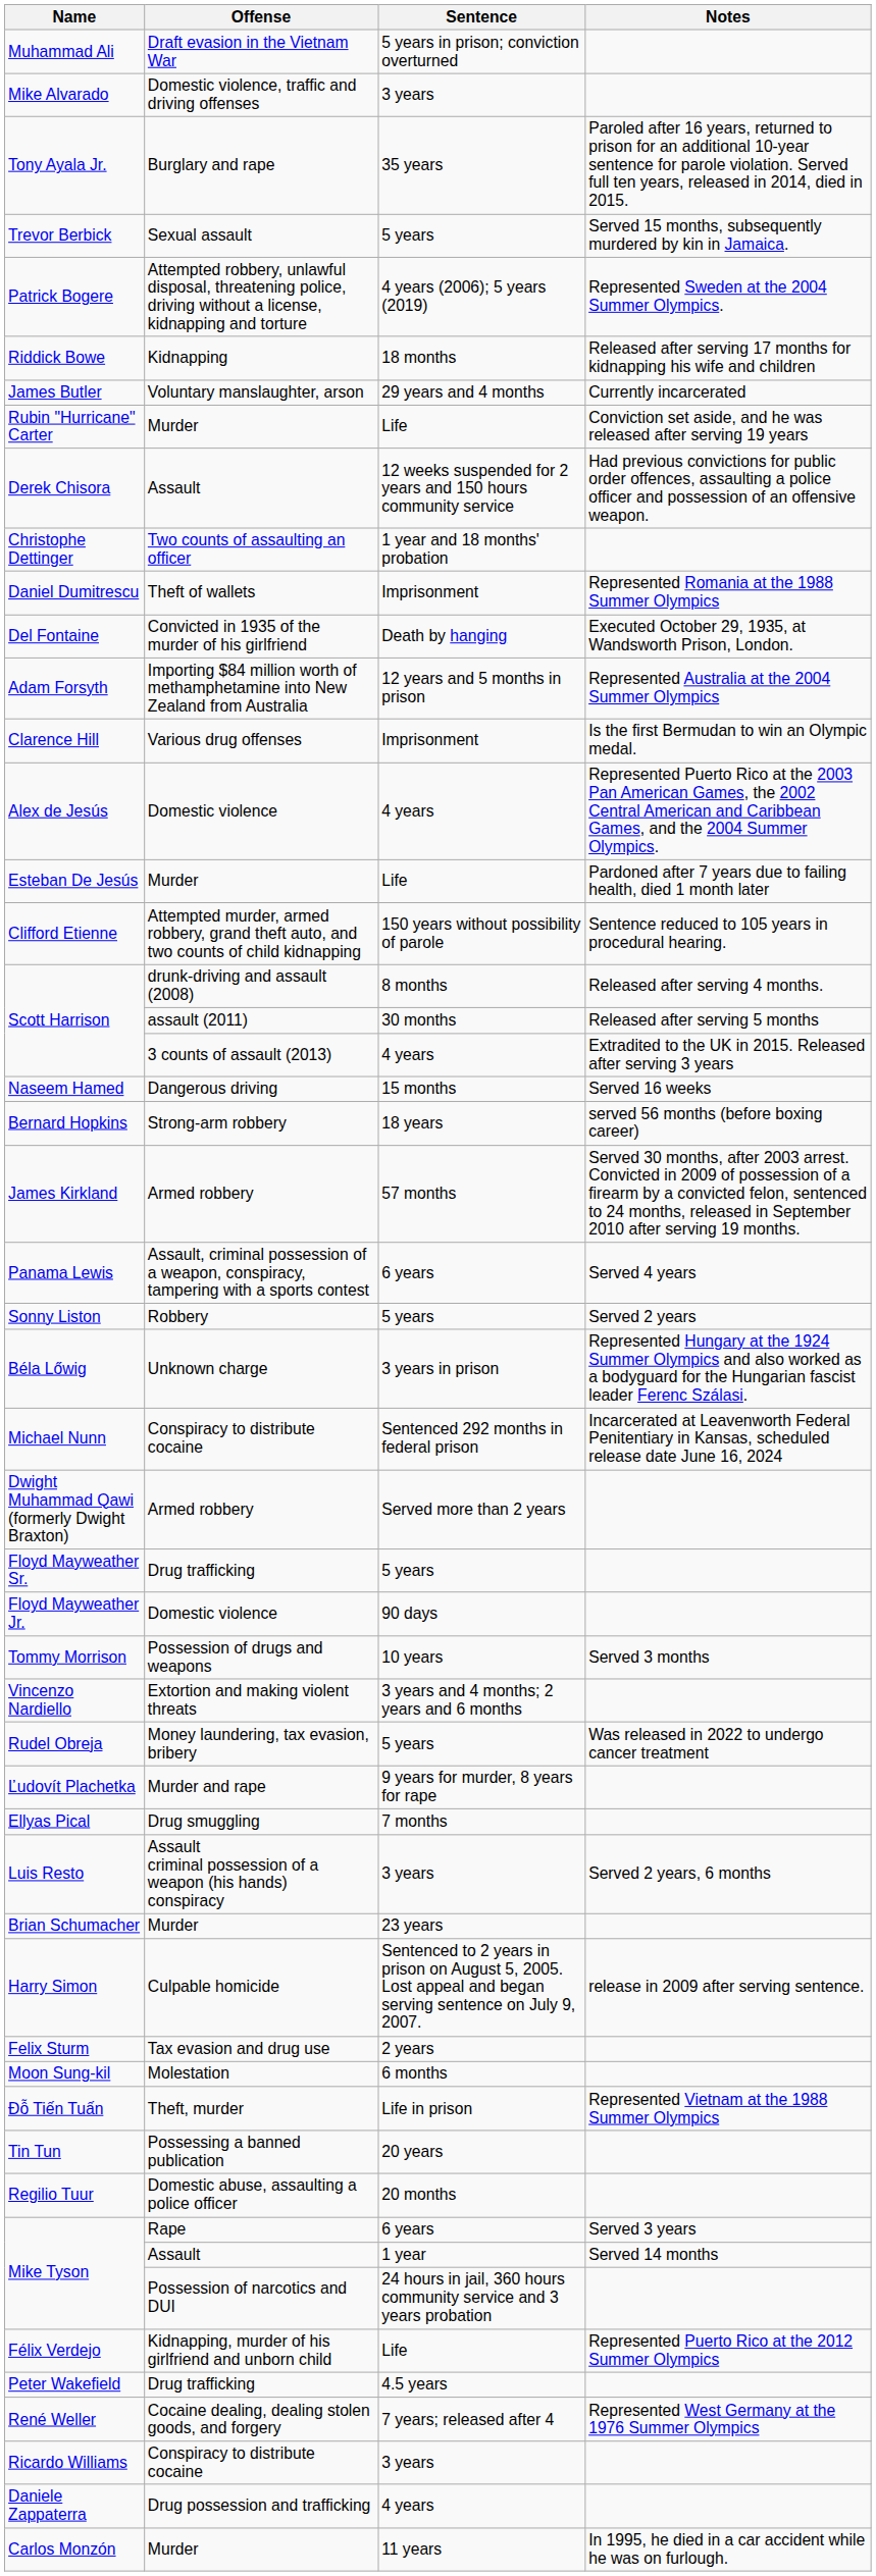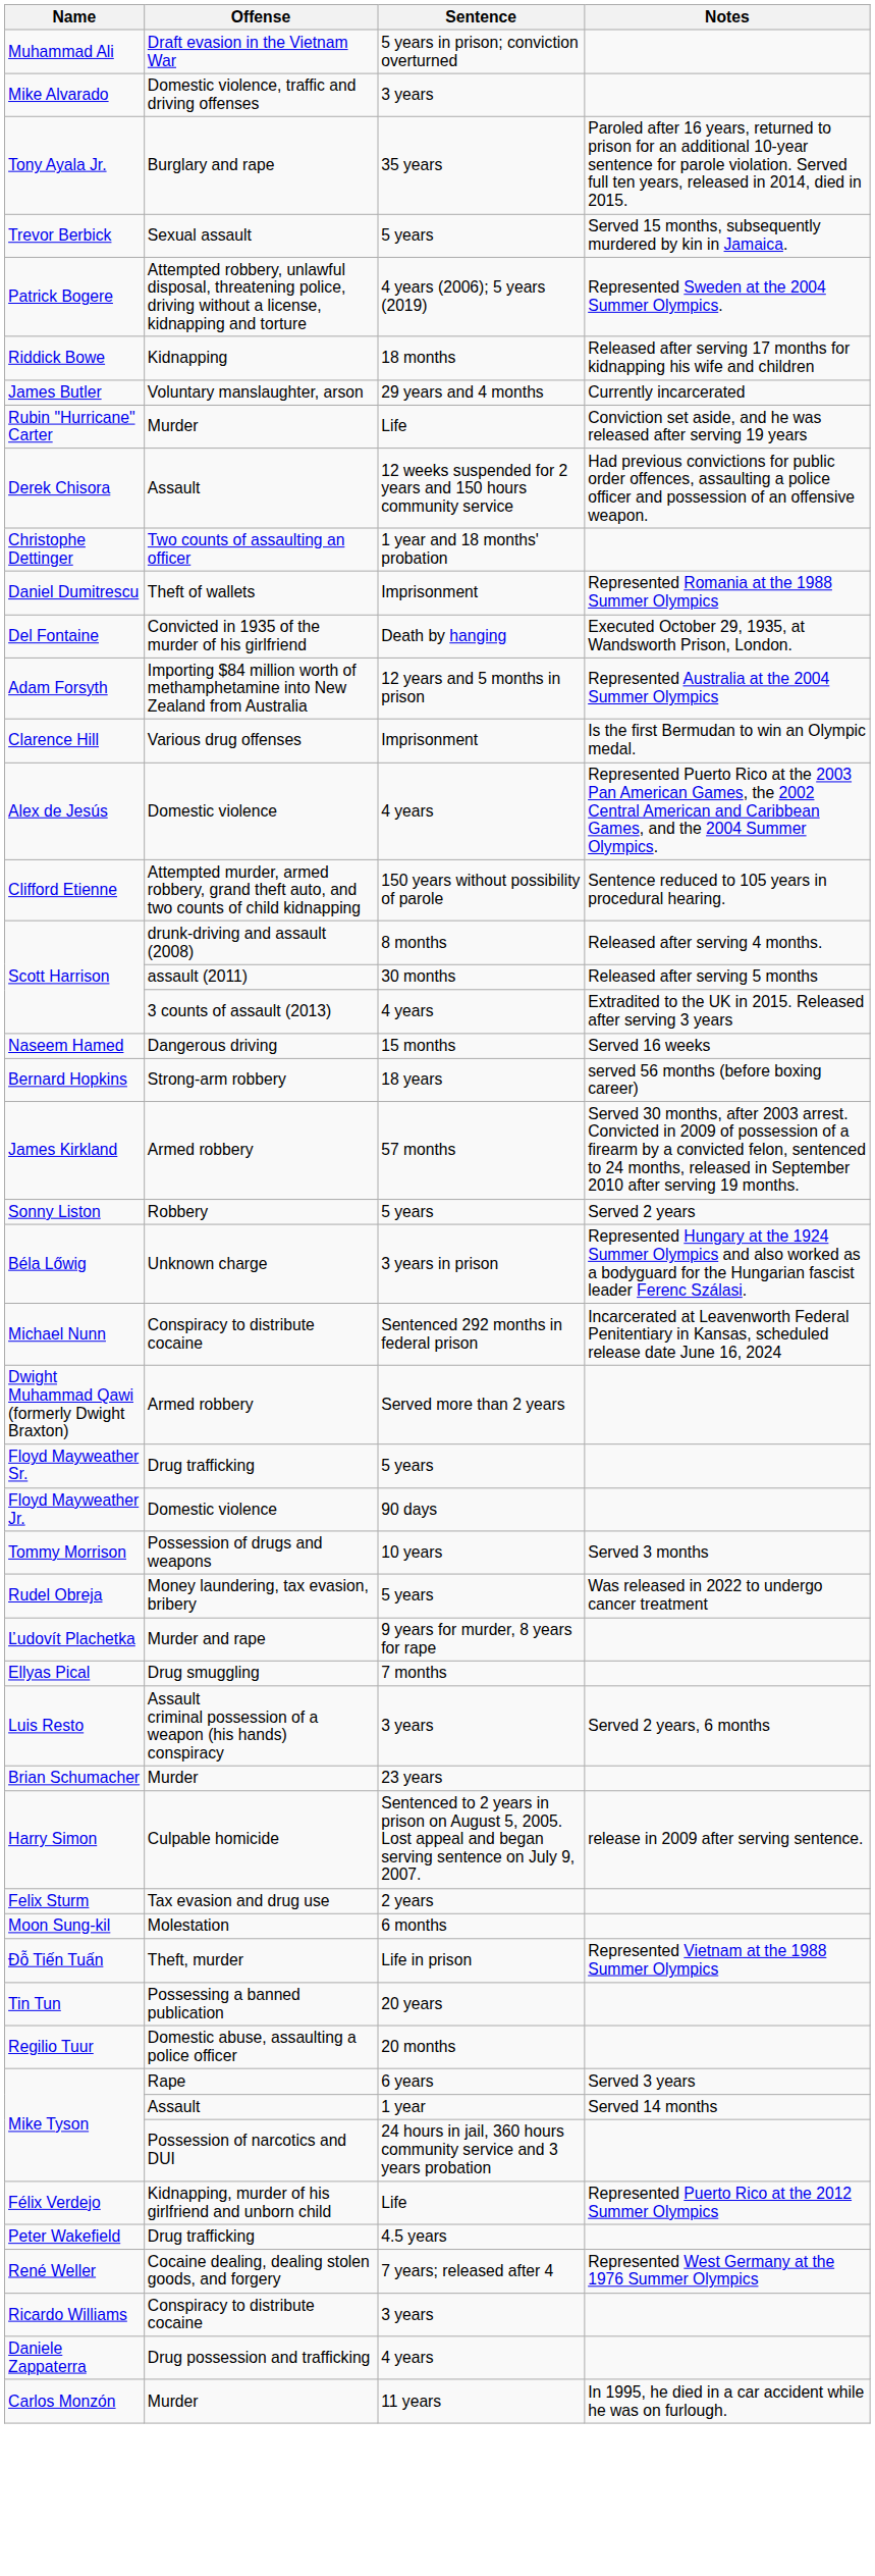- row: Esteban De Jesús | Murder | Life | Pardoned after 7 years due to failing health, died 1 month later
- row: Panama Lewis | Assault, criminal possession of a weapon, conspiracy, tampering with a sports contest | 6 years | Served 4 years
- row: Vincenzo Nardiello | Extortion and making violent threats | 3 years and 4 months; 2 years and 6 months
